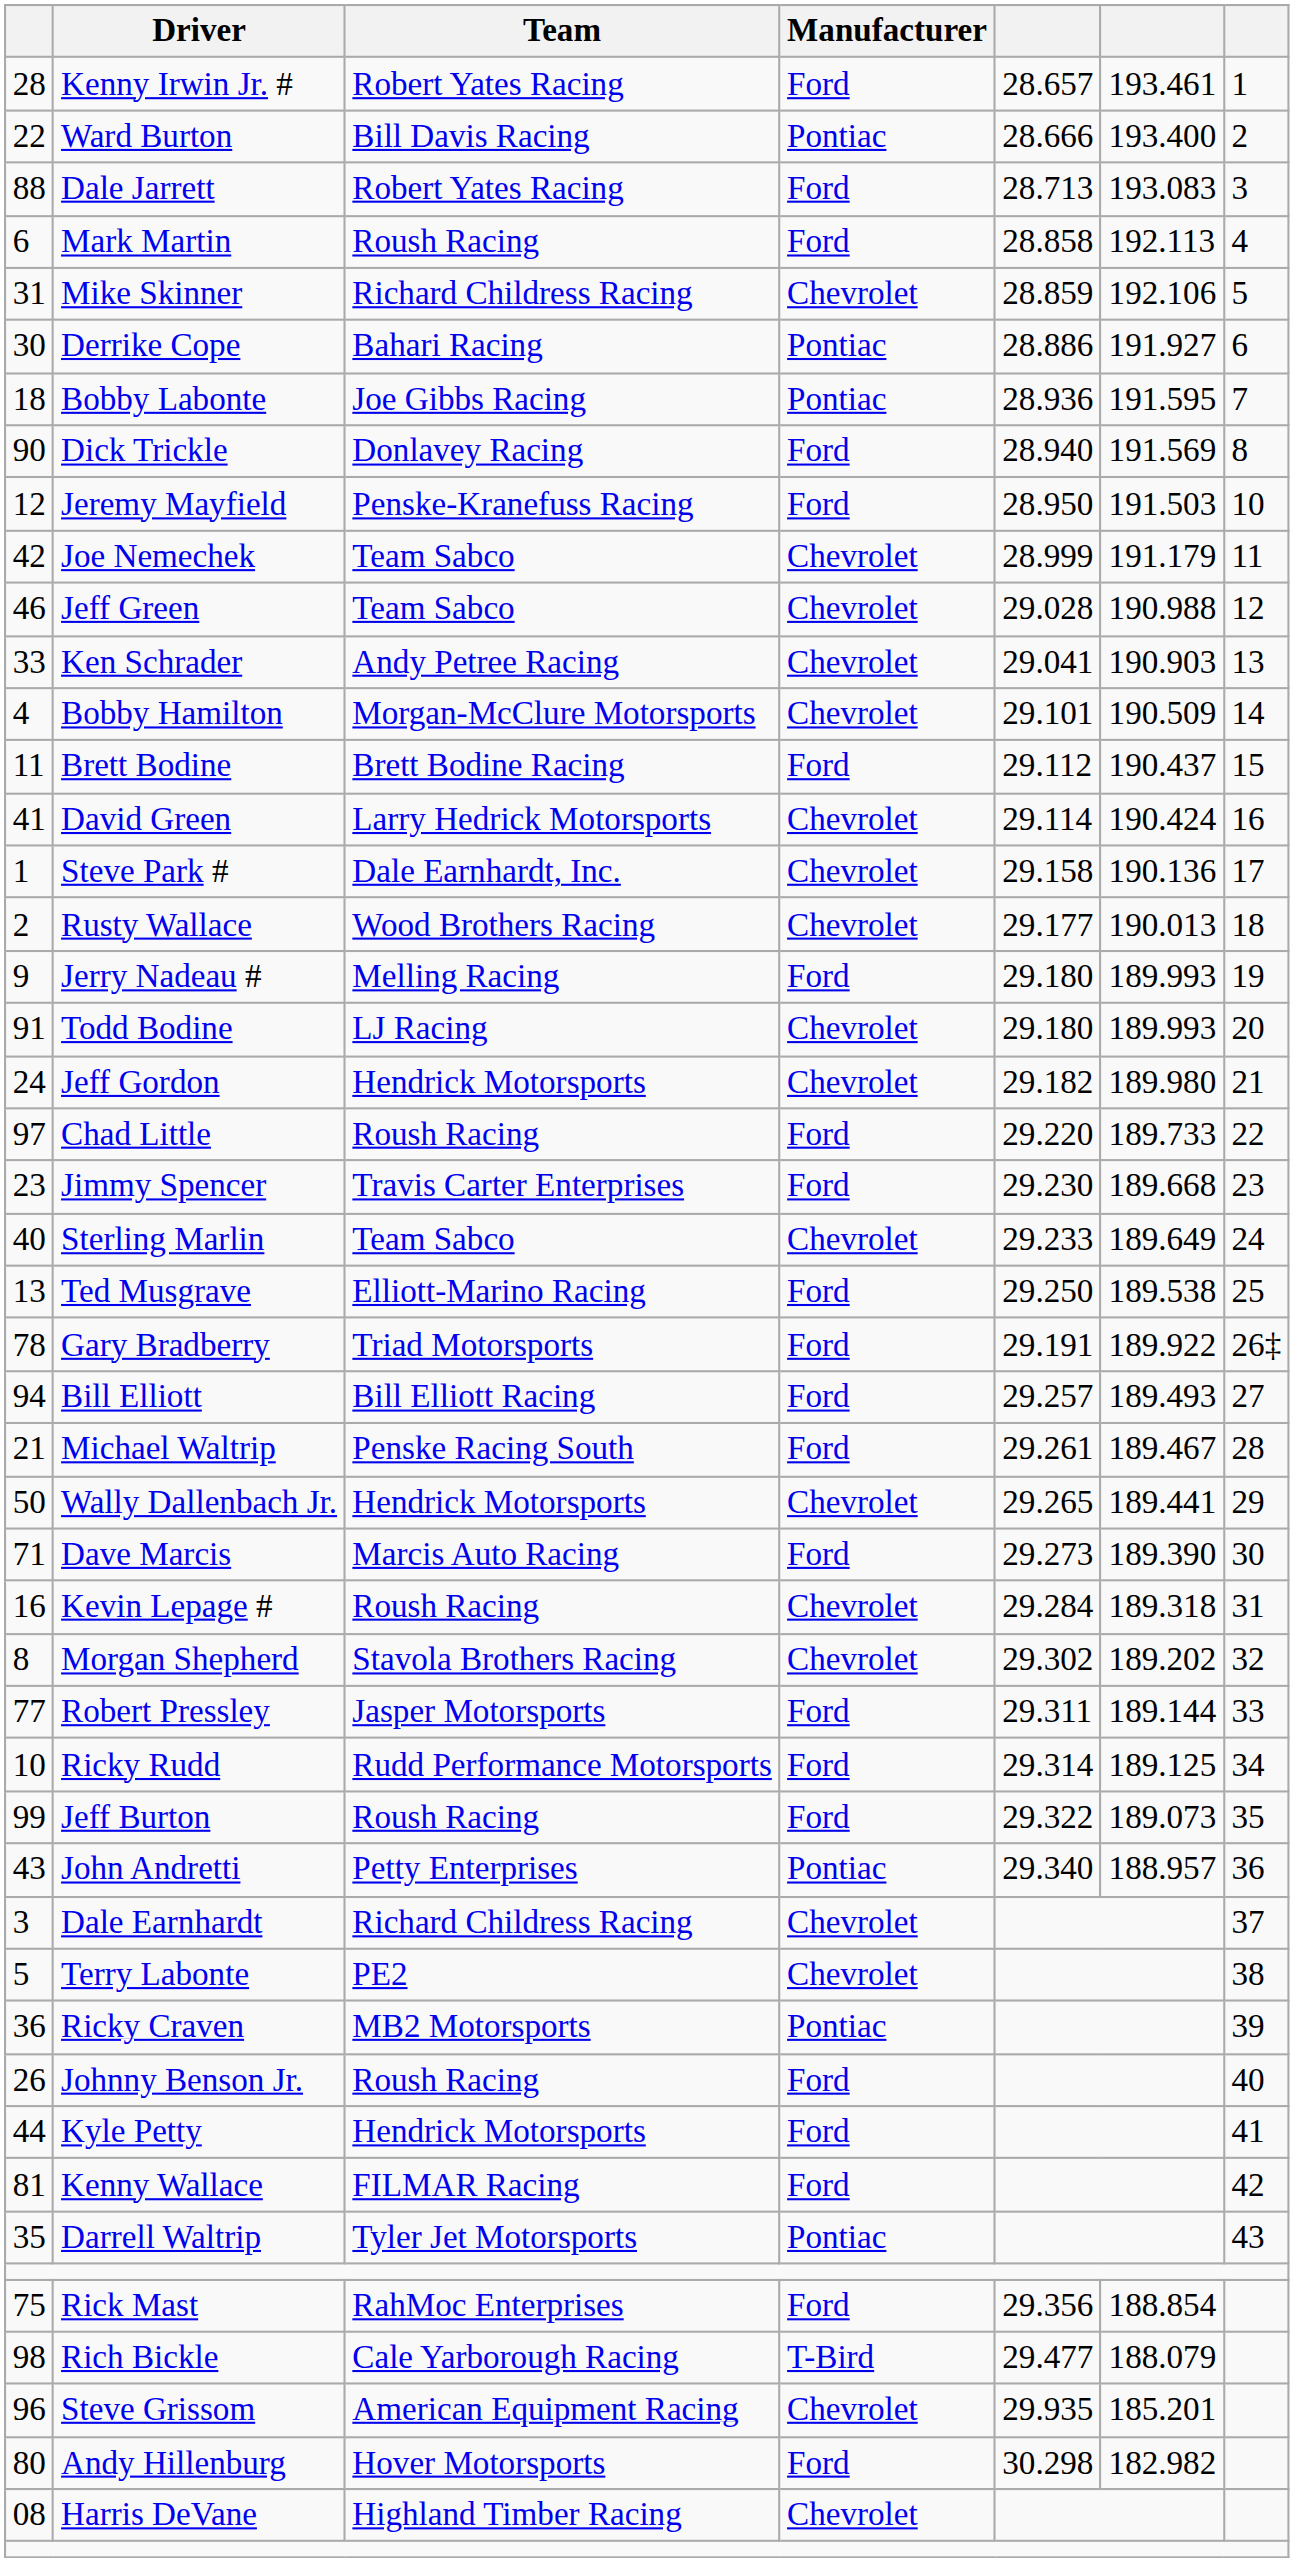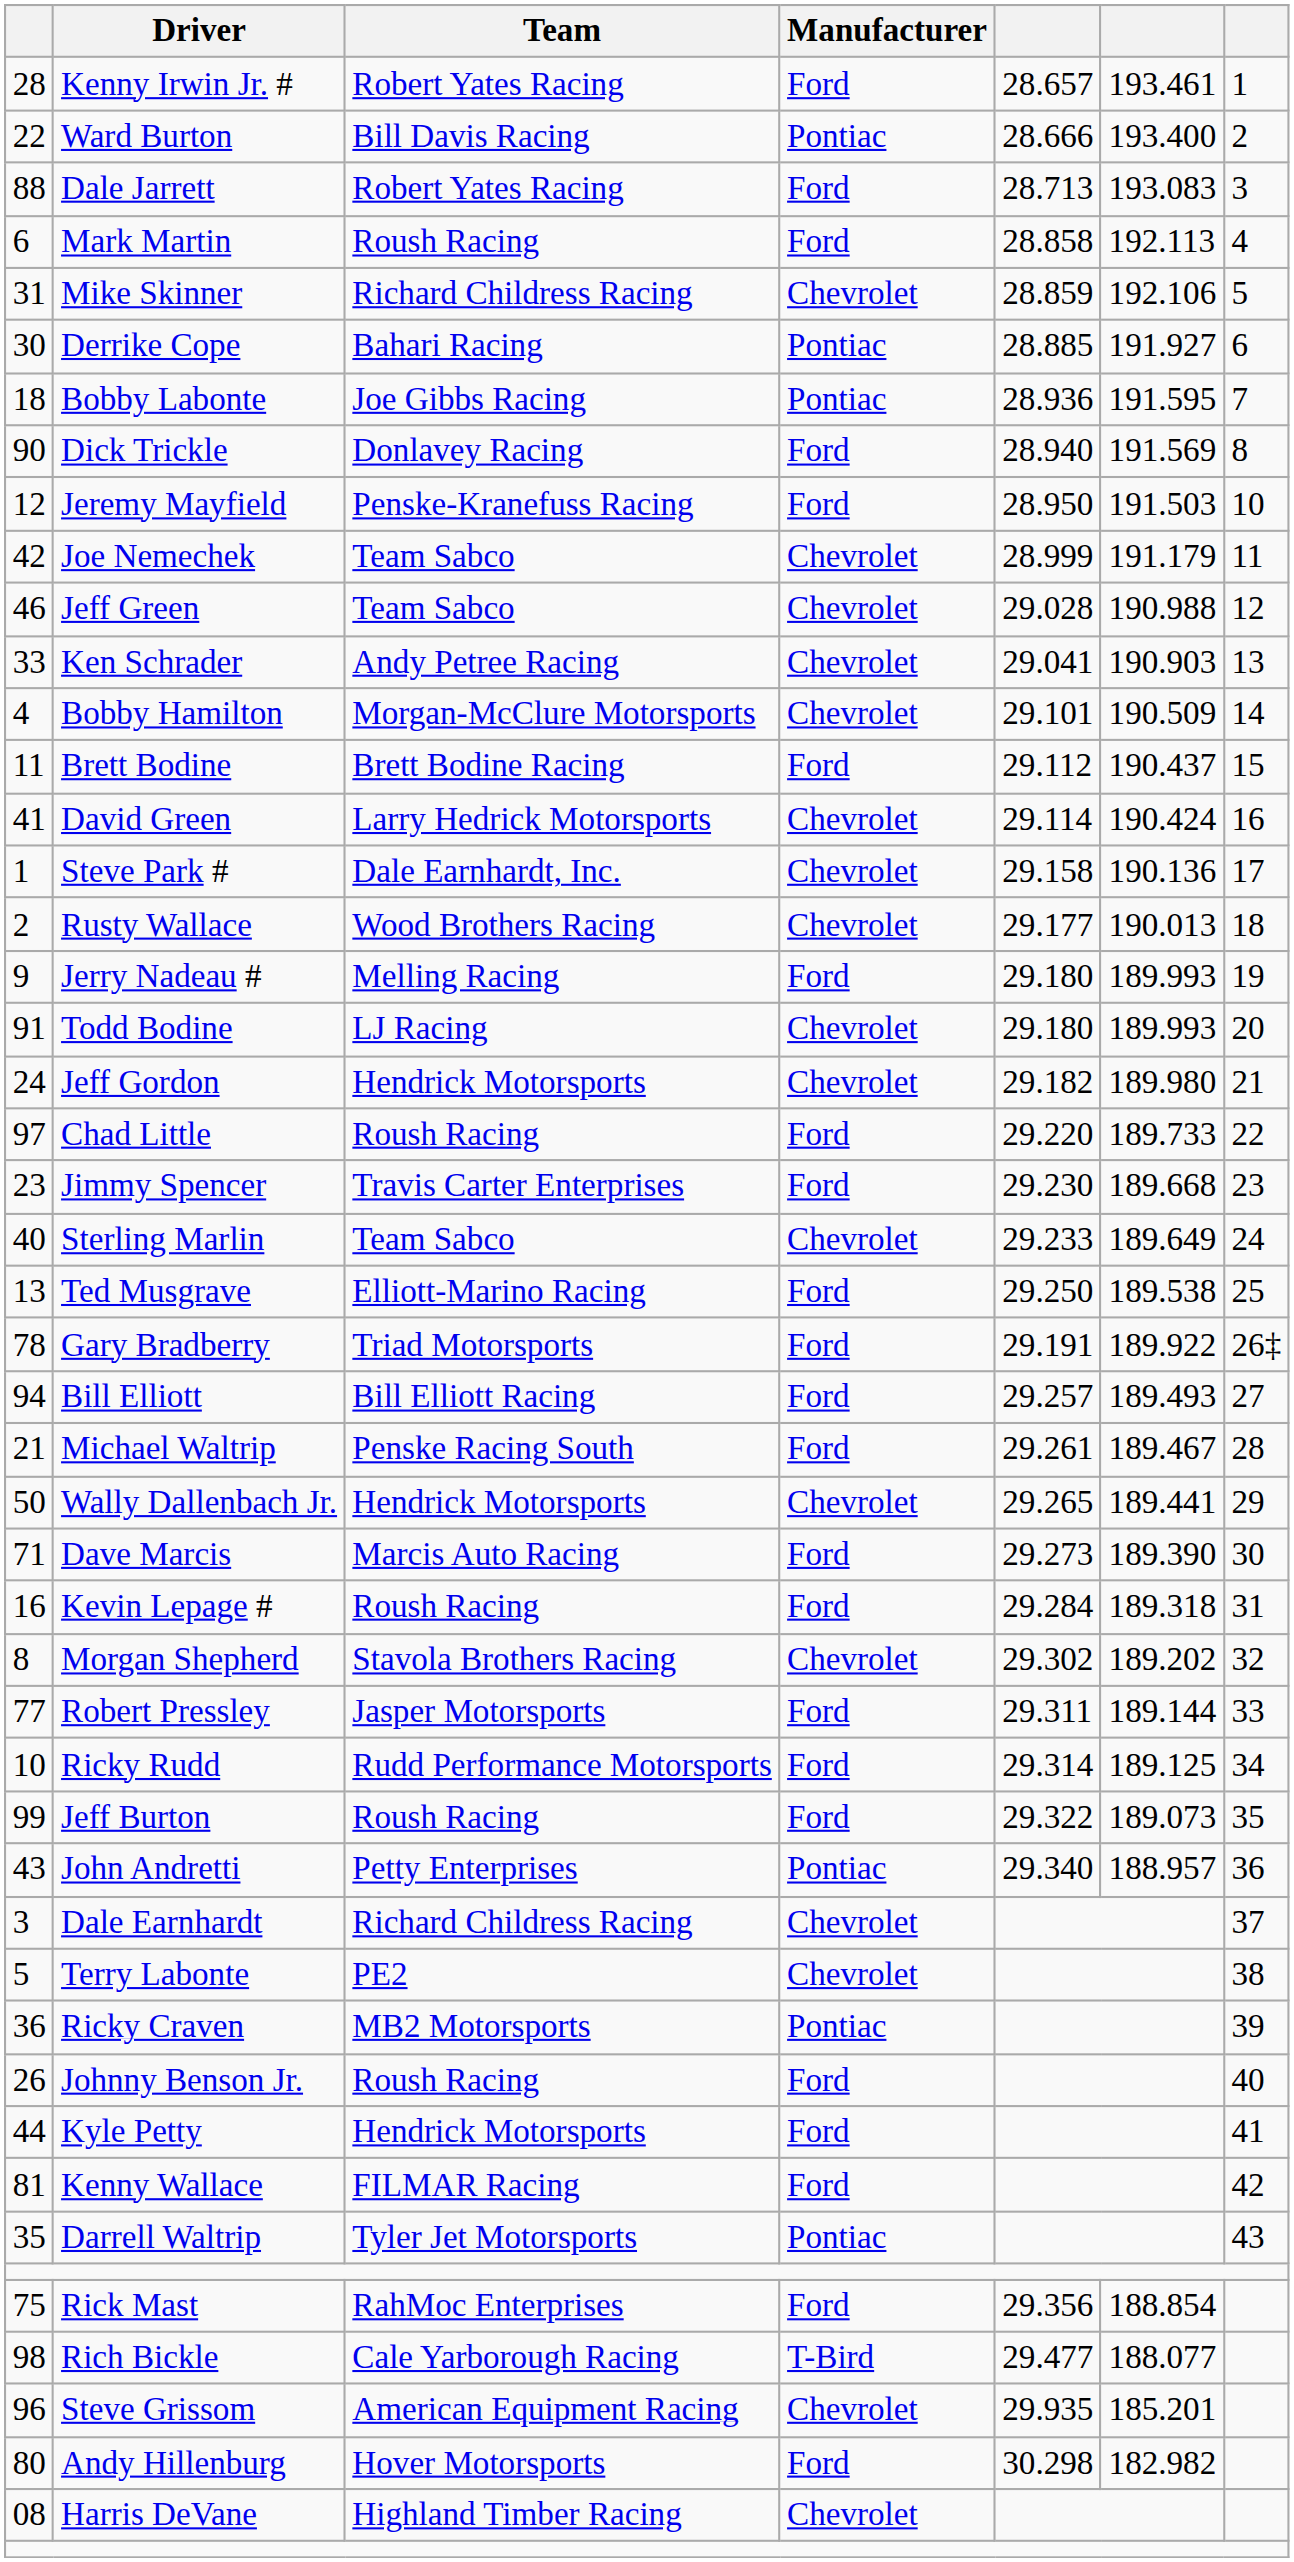Derrike Cope | column 5: 28.886 -> 28.885
Kevin Lepage # | Manufacturer: Chevrolet -> Ford
Rich Bickle | column 6: 188.079 -> 188.077
